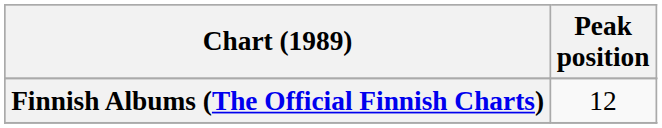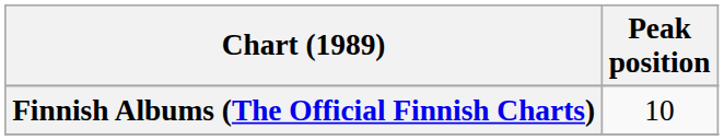Finnish Albums (The Official Finnish Charts) | Peak position: 12 -> 10
